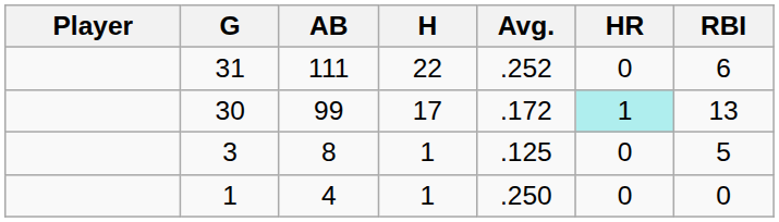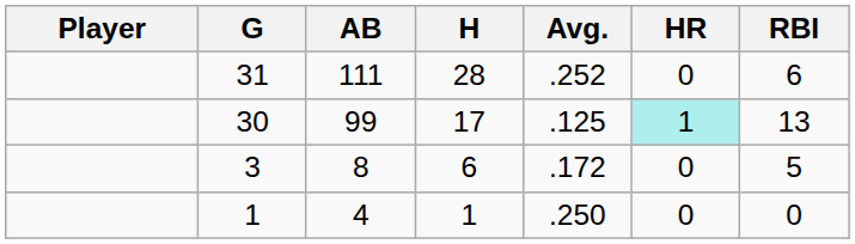31 | H: 22 -> 28
30 | Avg.: .172 -> .125
3 | H: 1 -> 6
3 | Avg.: .125 -> .172
